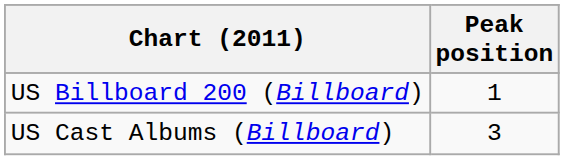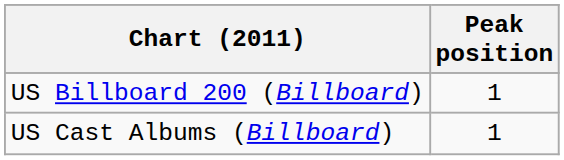US Cast Albums (Billboard) | Peak position: 3 -> 1
